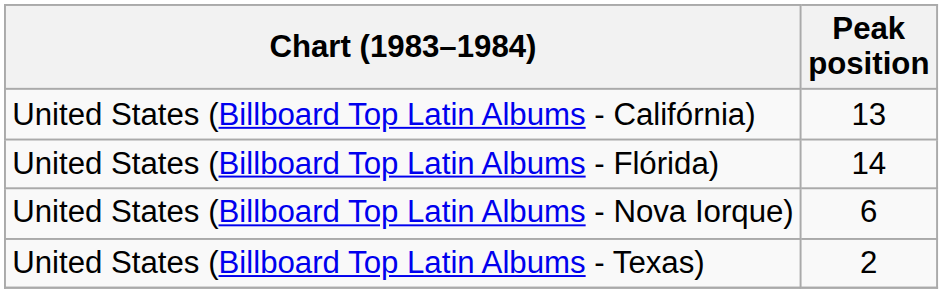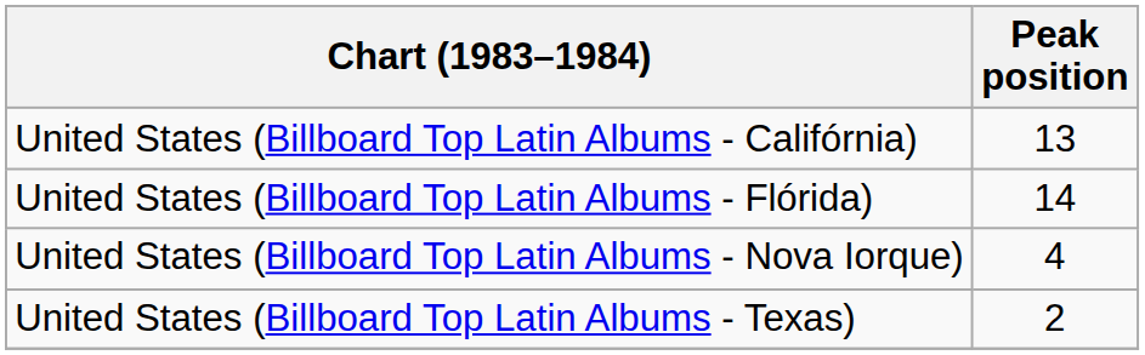United States (Billboard Top Latin Albums - Nova Iorque) | Peak position: 6 -> 4
